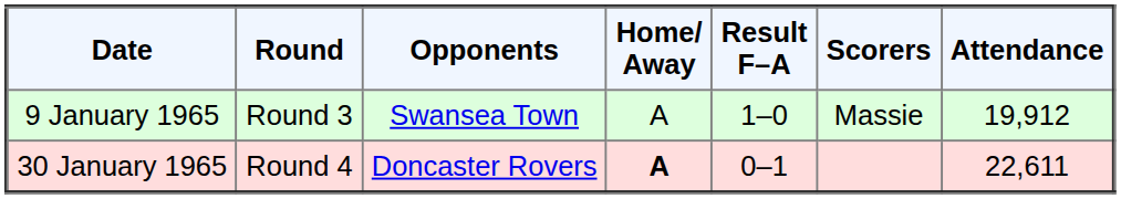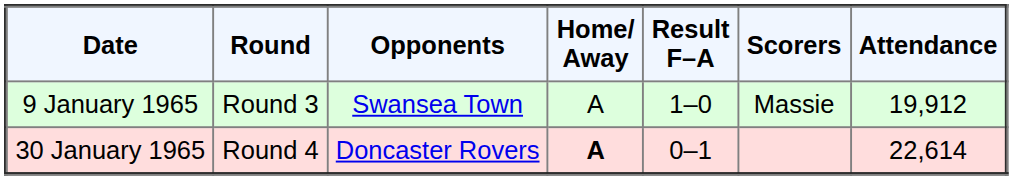30 January 1965 | Attendance: 22,611 -> 22,614
